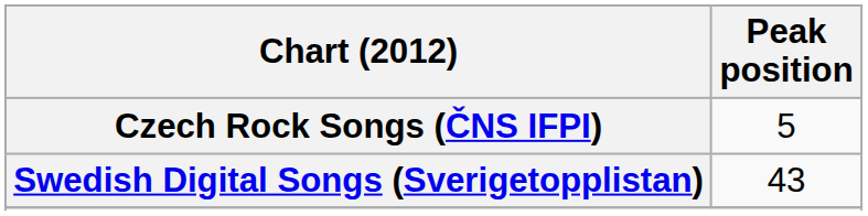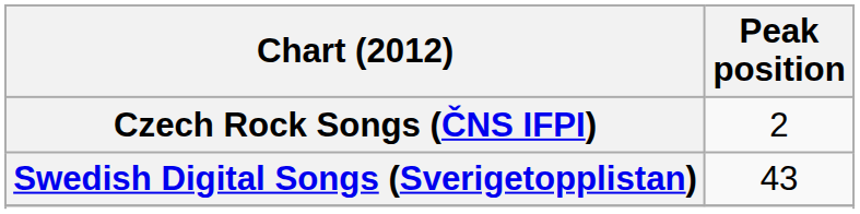Czech Rock Songs (ČNS IFPI) | Peak position: 5 -> 2
